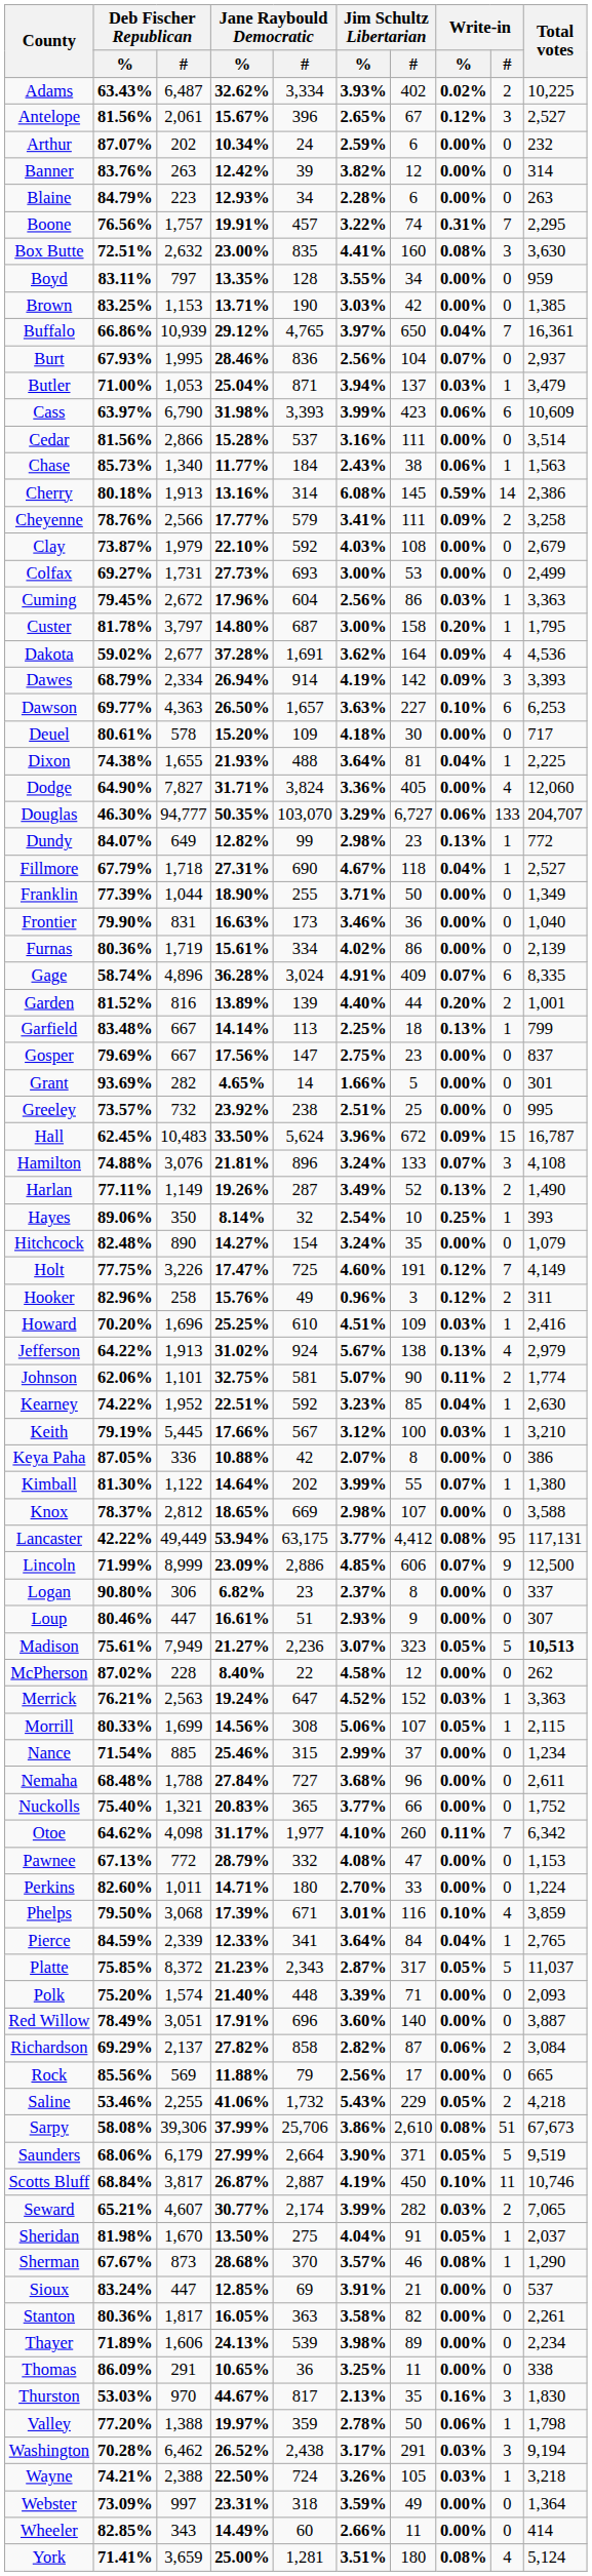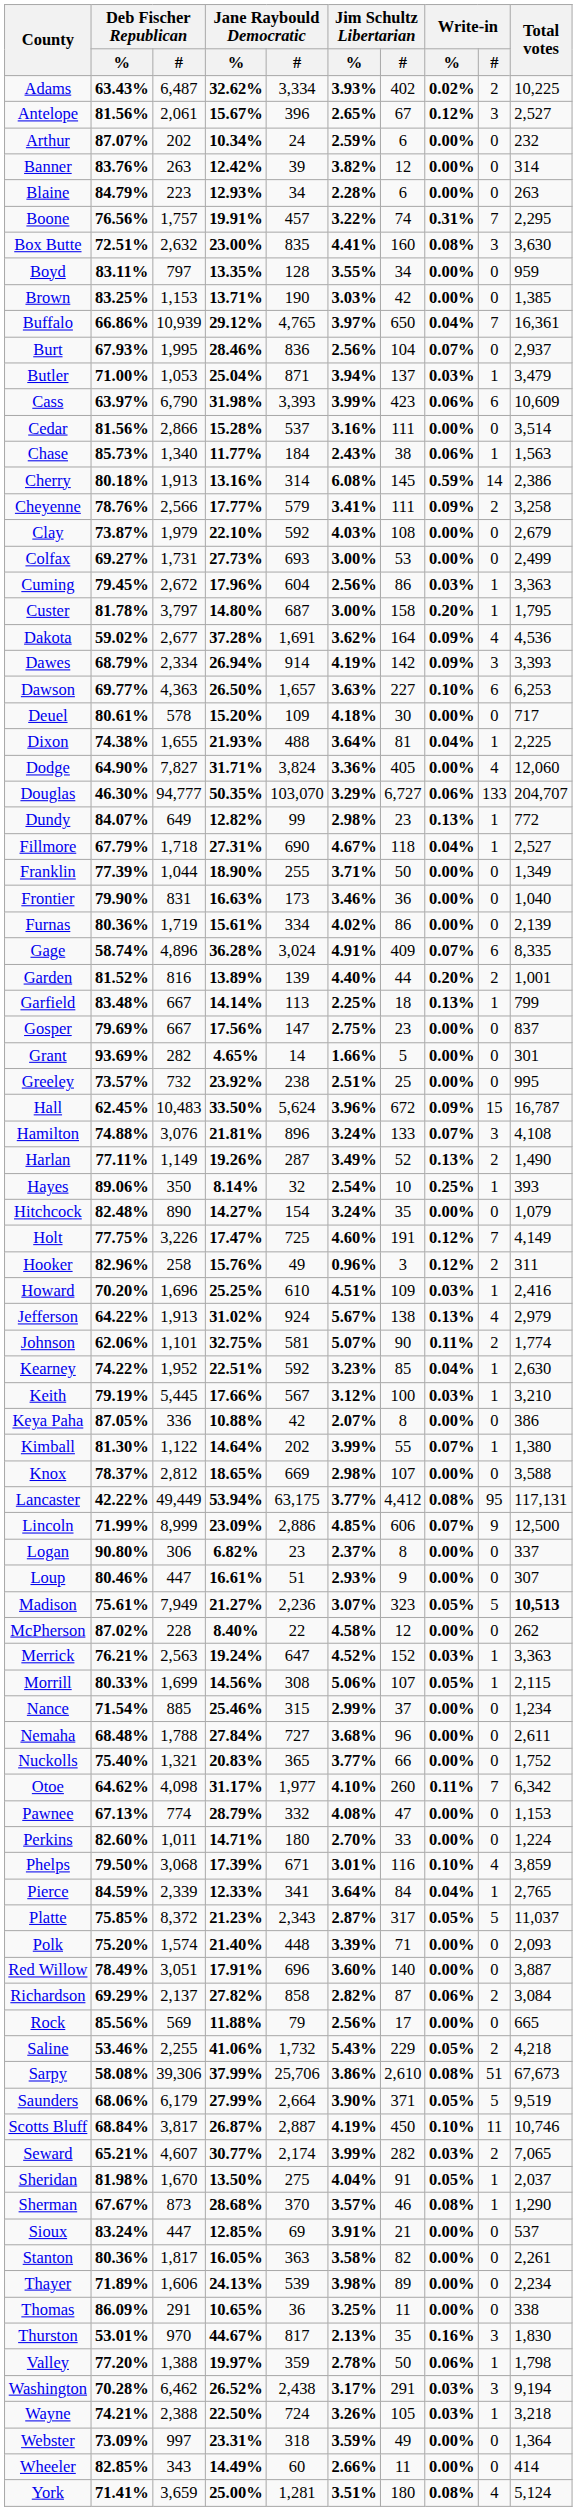Pawnee | Deb Fischer Republican / #: 772 -> 774
Thurston | Deb Fischer Republican / %: 53.03% -> 53.01%
